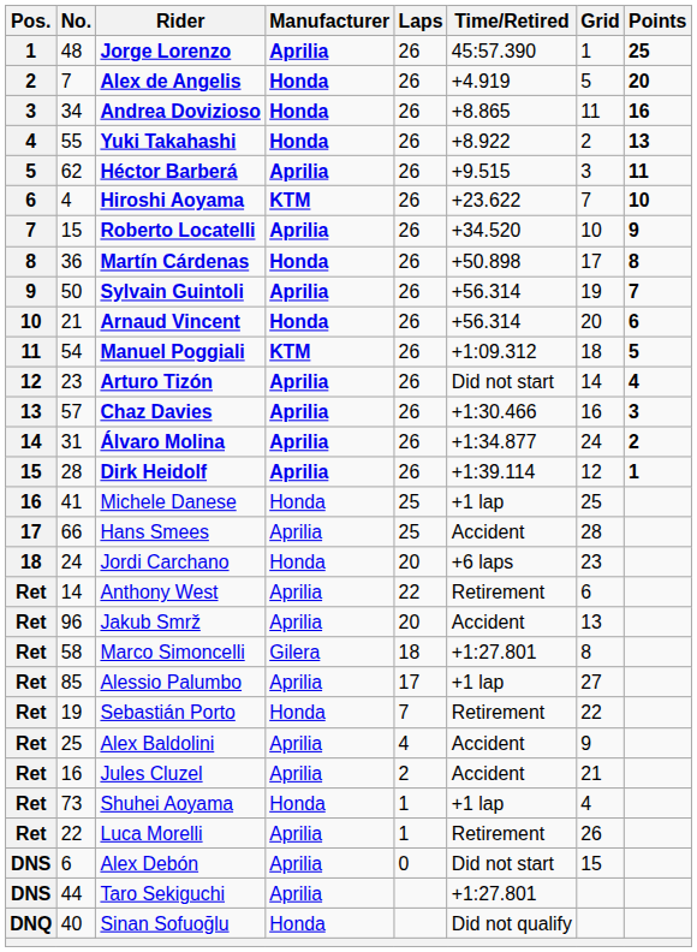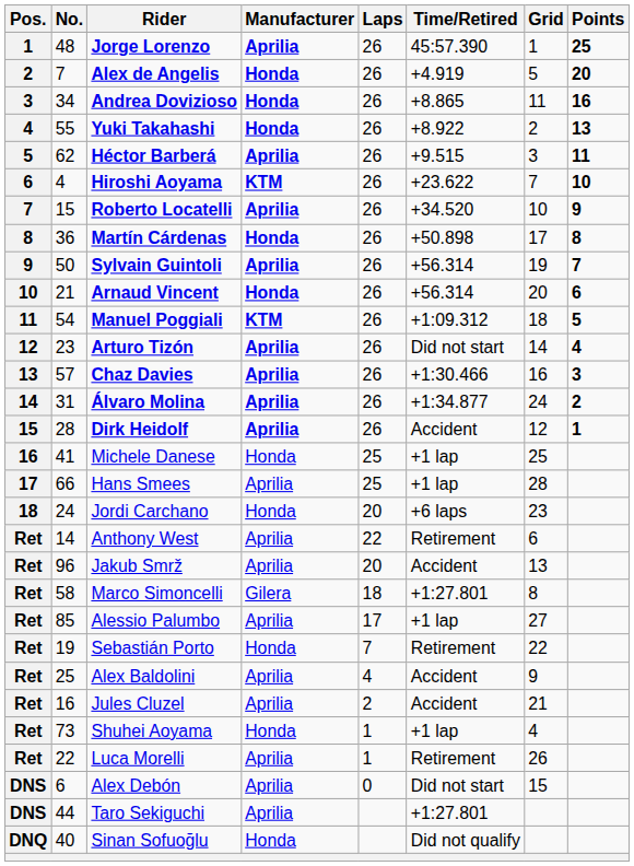Dirk Heidolf | Time/Retired: +1:39.114 -> Accident
Hans Smees | Time/Retired: Accident -> +1 lap
